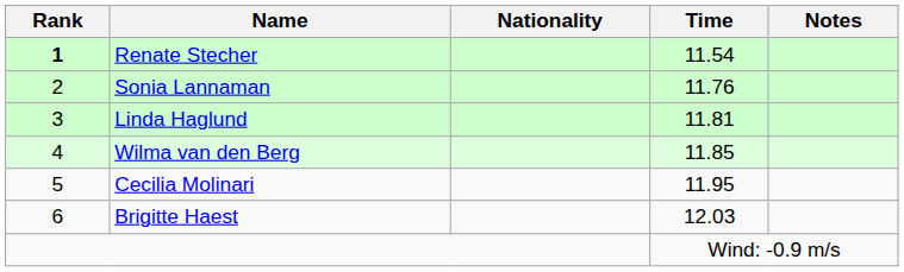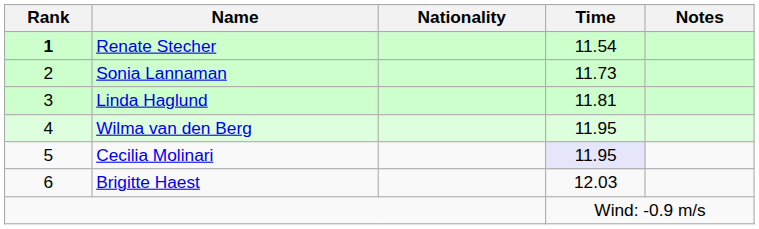Sonia Lannaman | Time: 11.76 -> 11.73
Wilma van den Berg | Time: 11.85 -> 11.95
Cecilia Molinari | Time: no background -> lavender background
